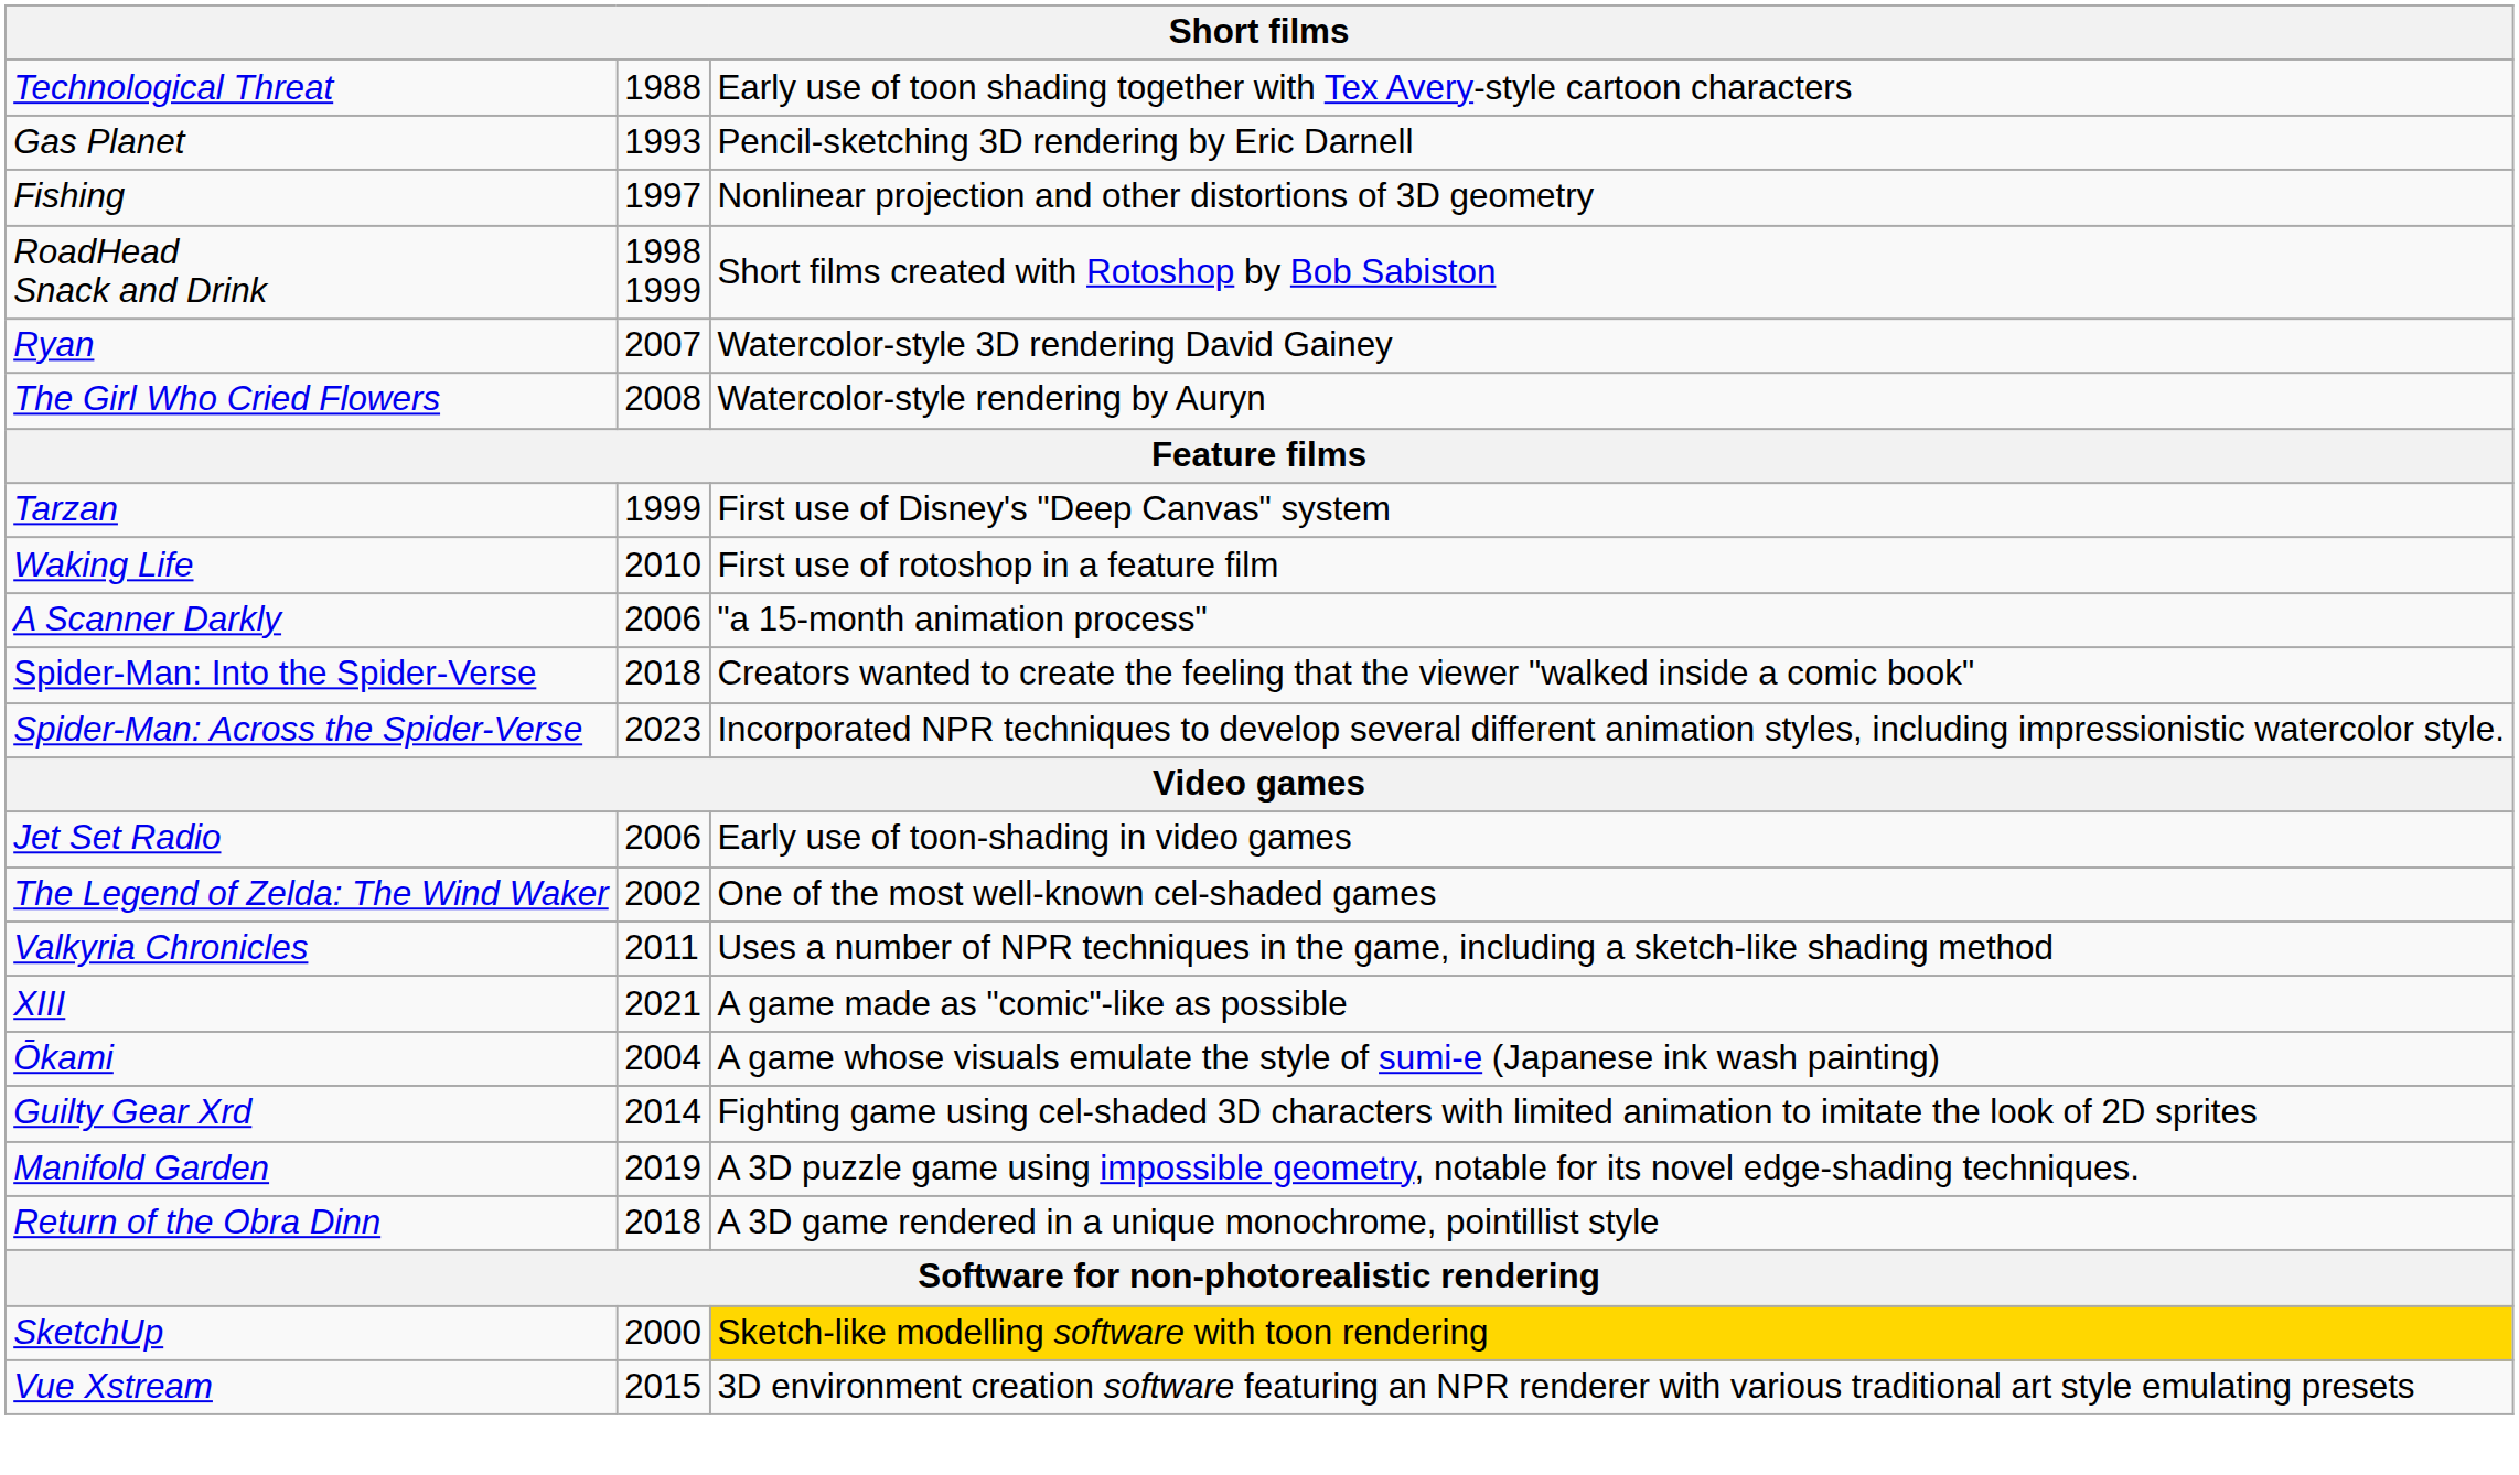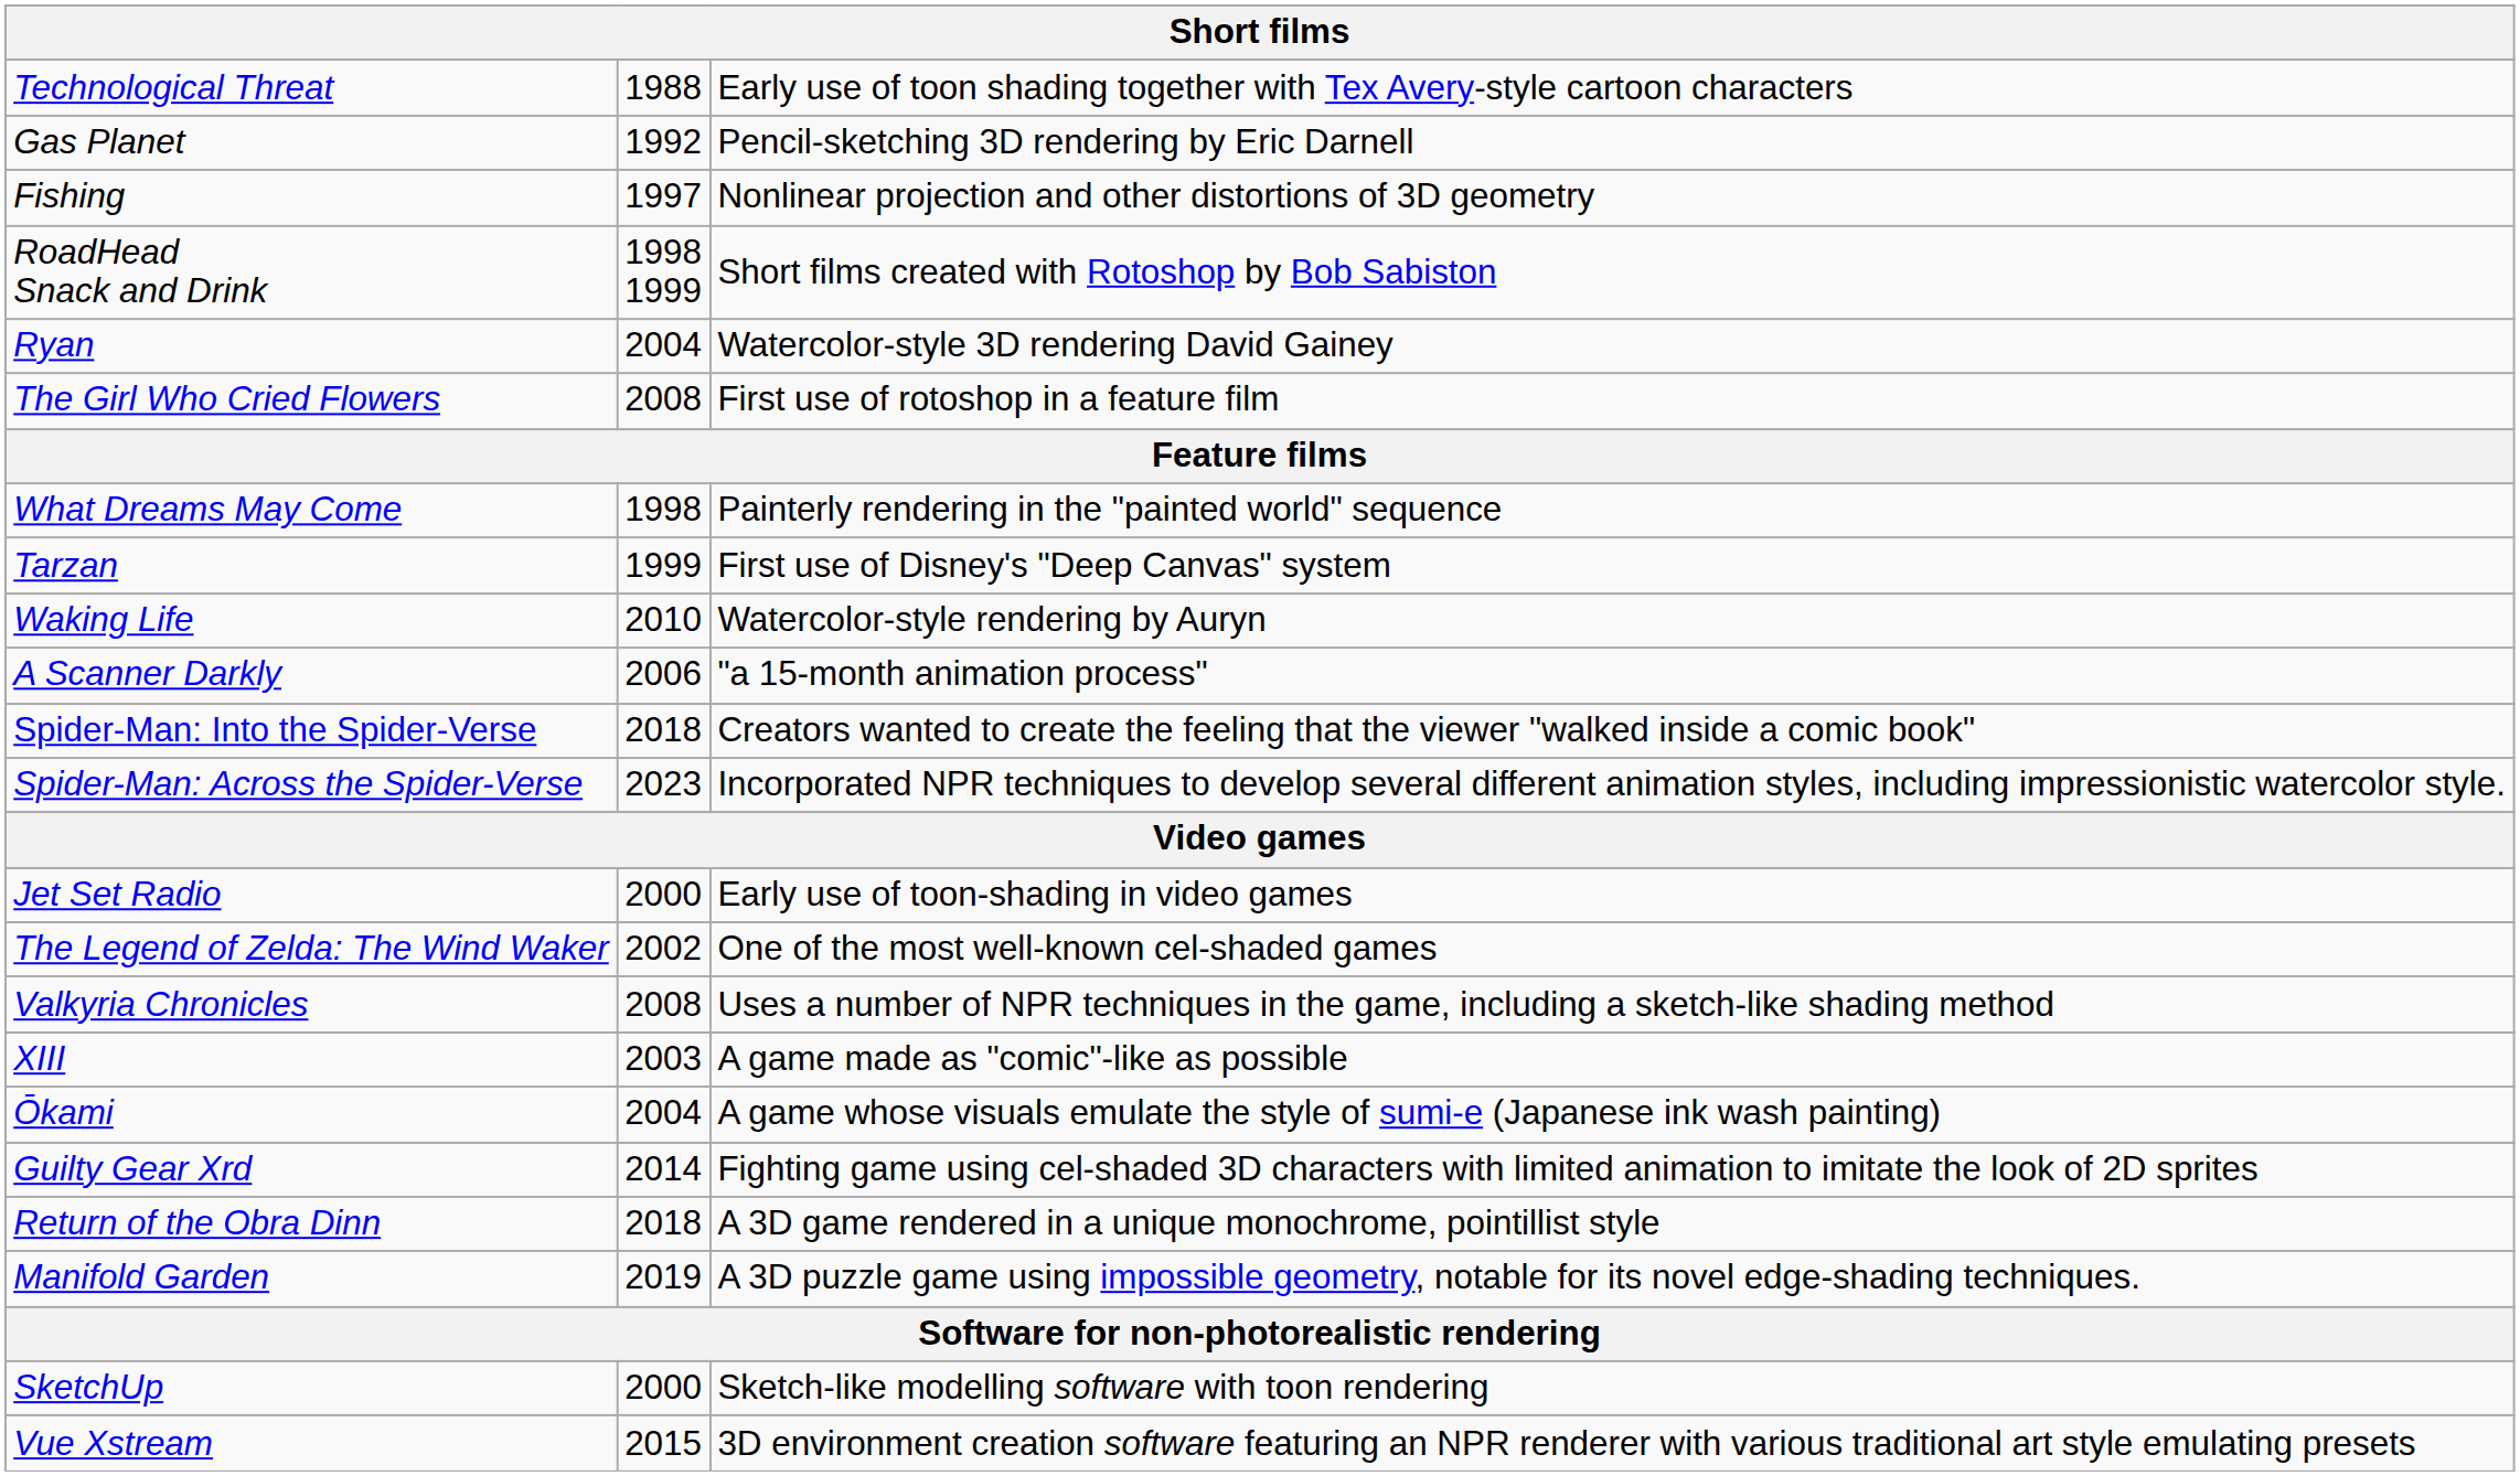Gas Planet | column 2: 1993 -> 1992
Ryan | column 2: 2007 -> 2004
The Girl Who Cried Flowers | column 3: Watercolor-style rendering by Auryn -> First use of rotoshop in a feature film
+ row: What Dreams May Come | 1998 | Painterly rendering in the "painted world" sequence
Waking Life | column 3: First use of rotoshop in a feature film -> Watercolor-style rendering by Auryn
Jet Set Radio | column 2: 2006 -> 2000
Valkyria Chronicles | column 2: 2011 -> 2008
XIII | column 2: 2021 -> 2003
rows swapped: Return of the Obra Dinn <-> Manifold Garden
SketchUp | column 3: gold background -> no background
